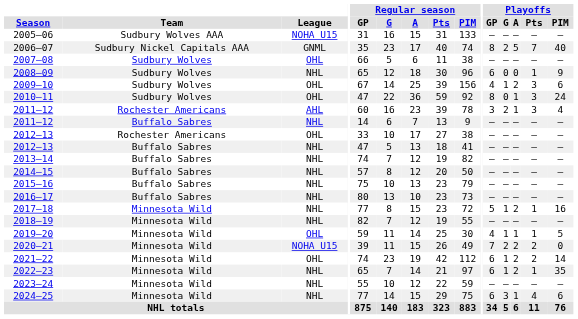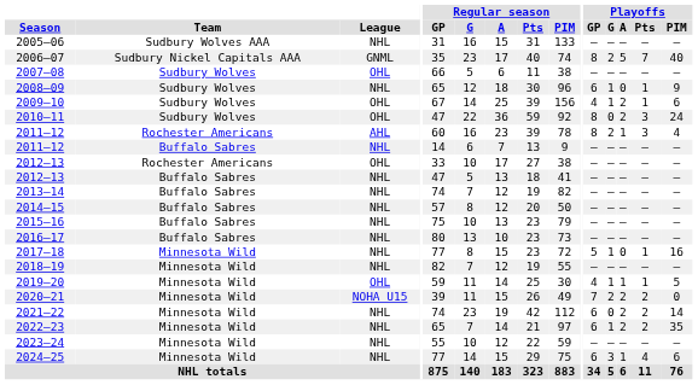2005–06 | League: NOHA U15 -> NHL
2008–09 | Playoffs / G: 0 -> 1
2009–10 | Playoffs / Pts: 3 -> 1
2010–11 | Playoffs / A: 1 -> 2
2011–12 / Rochester Americans | Playoffs / GP: 3 -> 8
2017–18 | Playoffs / A: 2 -> 0
2021–22 | League: OHL -> NHL
2021–22 | Playoffs / G: 1 -> 0
2022–23 | Playoffs / Pts: 1 -> 2
